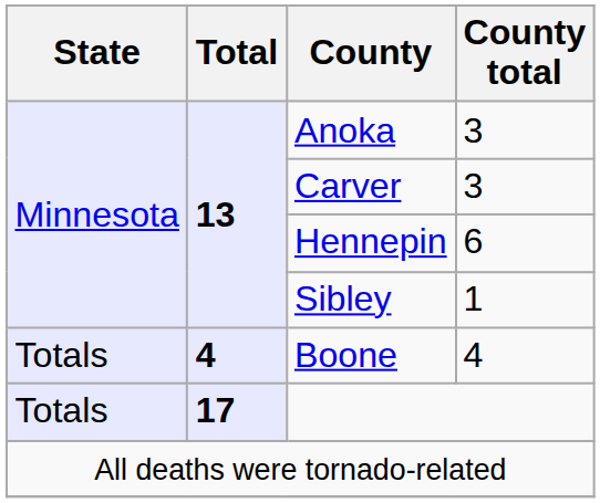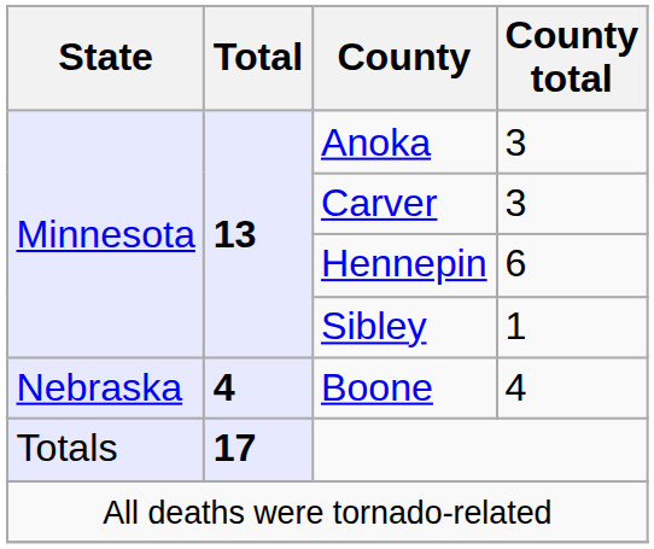Boone | State: Totals -> Nebraska
